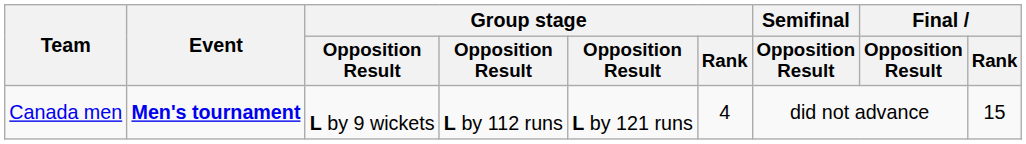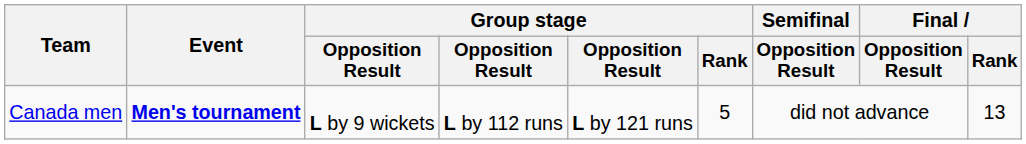Canada men | Group stage / Rank: 4 -> 5
Canada men | Final / Rank: 15 -> 13
